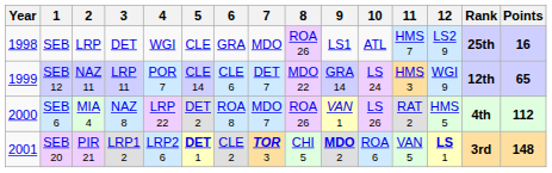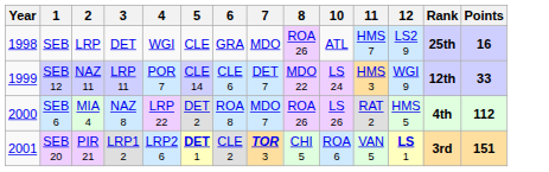- column: 9 | LS1 | GRA 14 | VAN 1 | MDO 2
SEB 12 | Points: 65 -> 33
SEB 20 | Points: 148 -> 151
